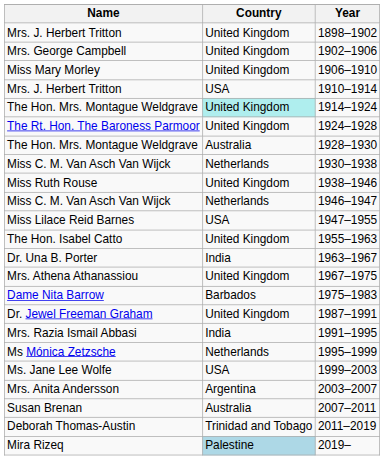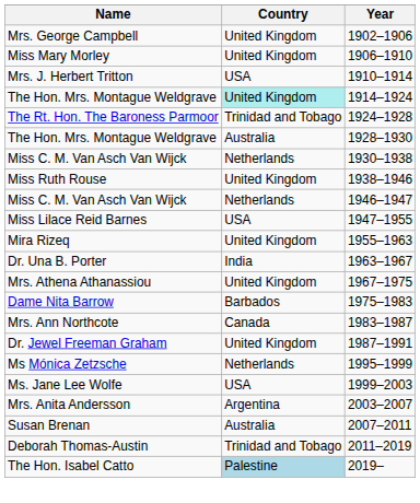- row: Mrs. J. Herbert Tritton | United Kingdom | 1898–1902
1924–1928 | Country: United Kingdom -> Trinidad and Tobago
1955–1963 | Name: The Hon. Isabel Catto -> Mira Rizeq
+ row: Mrs. Ann Northcote | Canada | 1983–1987
- row: Mrs. Razia Ismail Abbasi | India | 1991–1995
2019– | Name: Mira Rizeq -> The Hon. Isabel Catto
